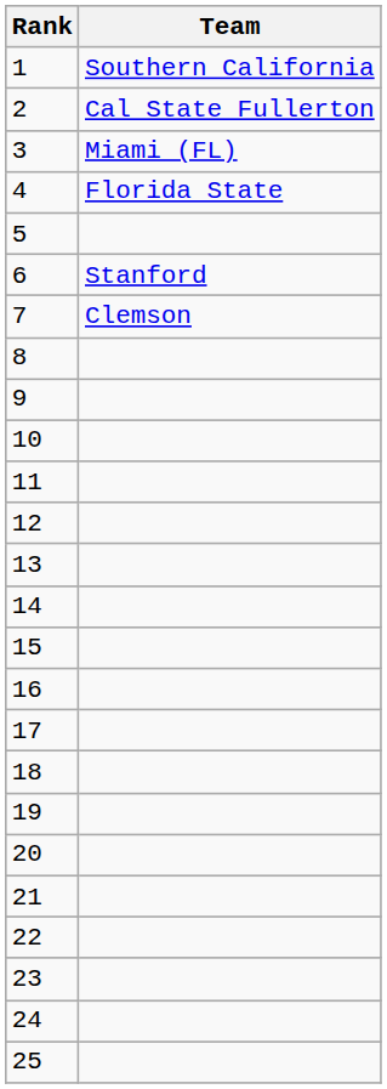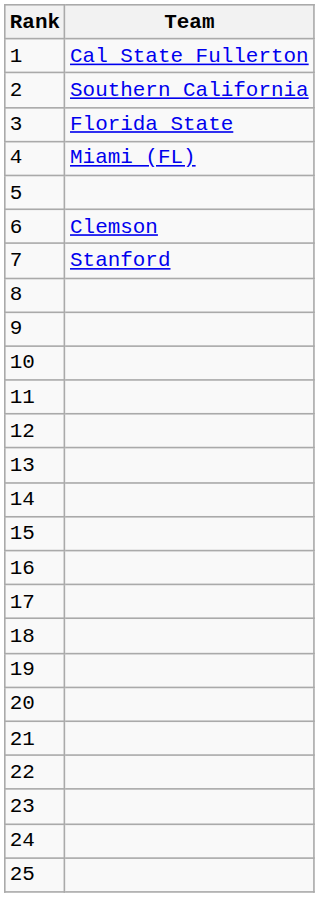1 | Team: Southern California -> Cal State Fullerton
2 | Team: Cal State Fullerton -> Southern California
3 | Team: Miami (FL) -> Florida State
4 | Team: Florida State -> Miami (FL)
6 | Team: Stanford -> Clemson
7 | Team: Clemson -> Stanford
